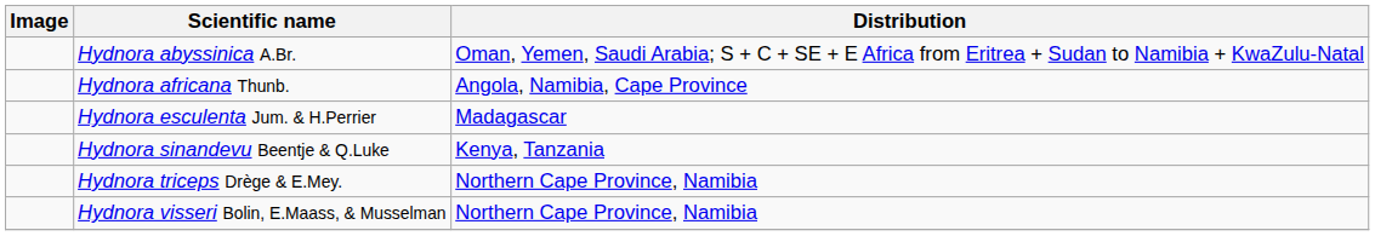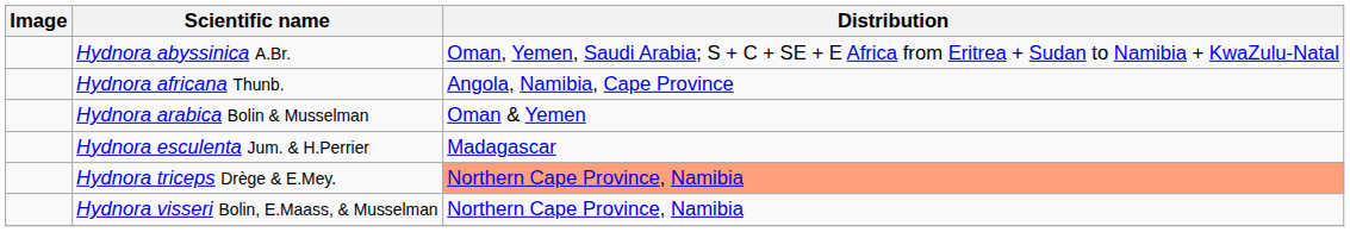+ row: Hydnora arabica Bolin & Musselman | Oman & Yemen
- row: Hydnora sinandevu Beentje & Q.Luke | Kenya, Tanzania
Hydnora triceps Drège & E.Mey. | Distribution: no background -> lightsalmon background
